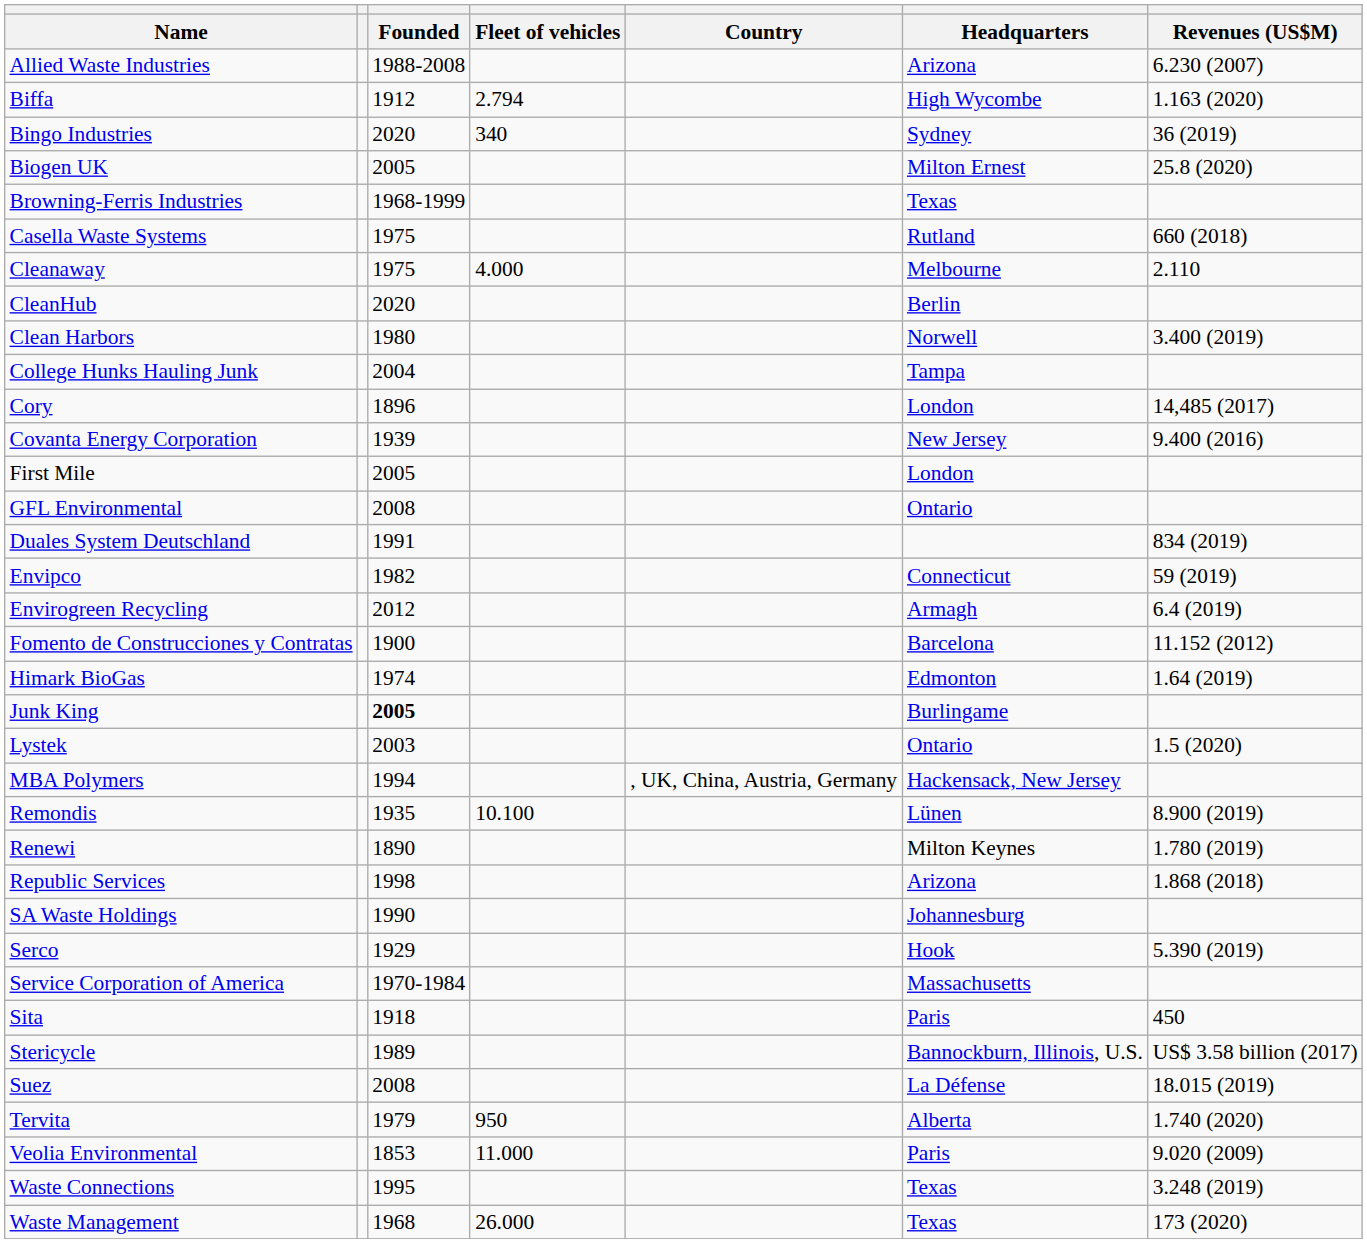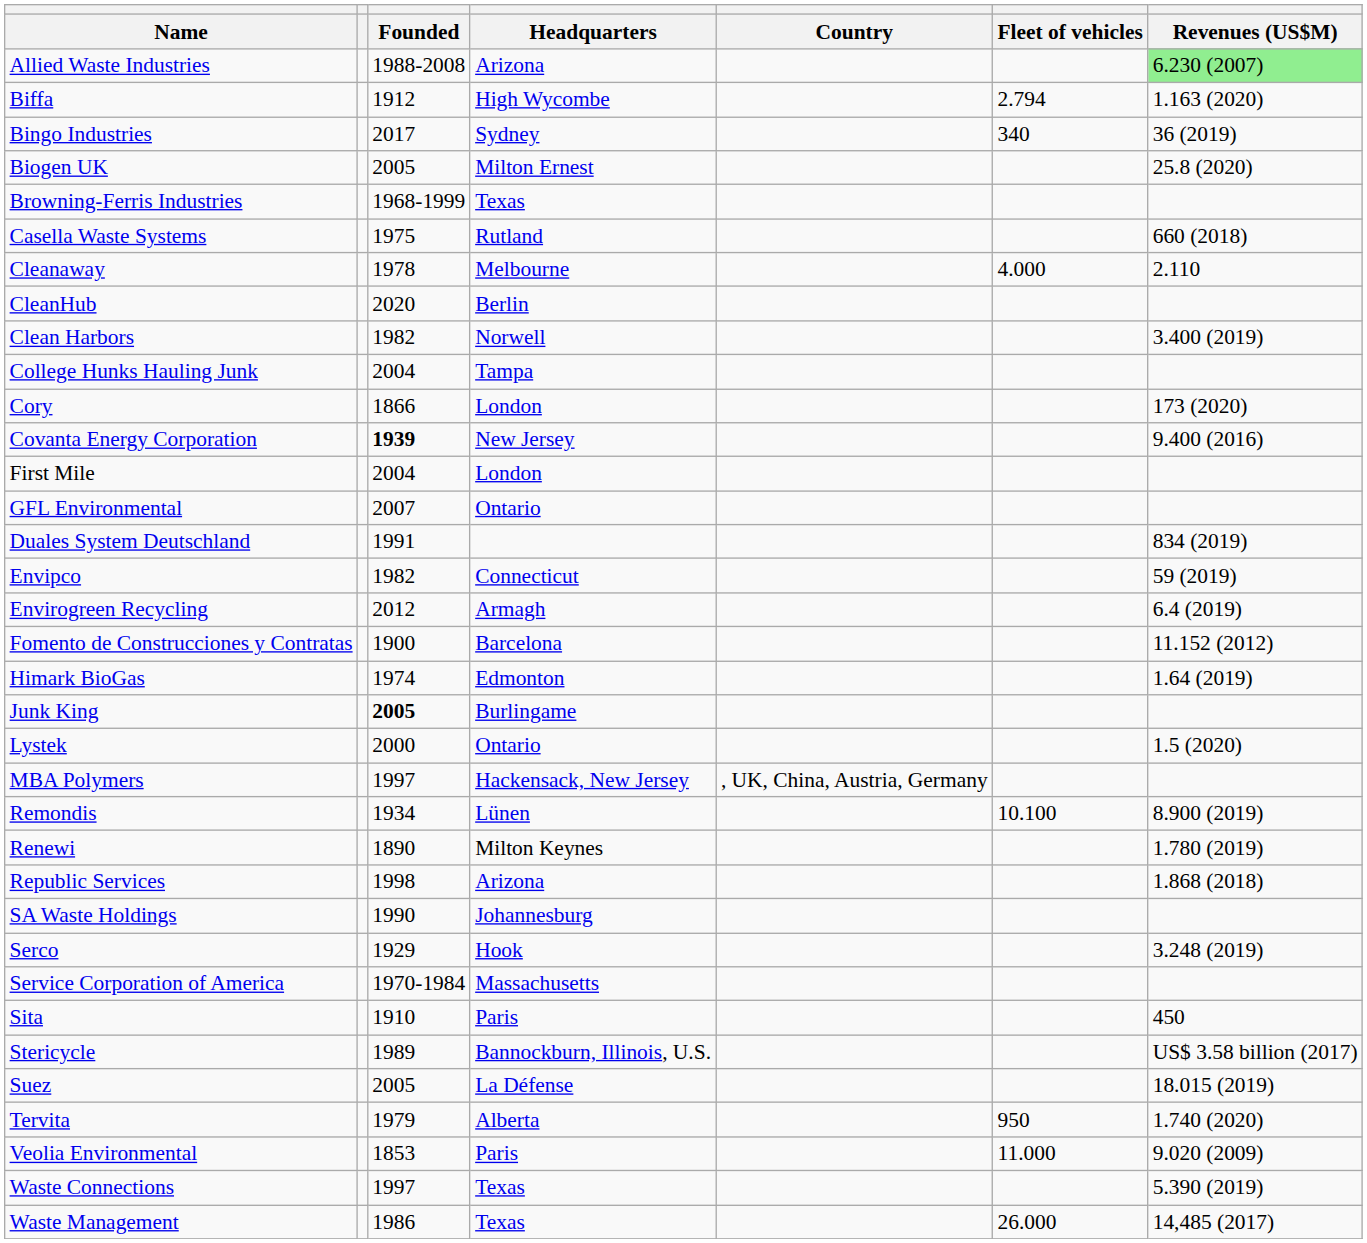columns swapped: Headquarters <-> Fleet of vehicles
Allied Waste Industries | Revenues (US$M): no background -> lightgreen background
Bingo Industries | Founded: 2020 -> 2017
Cleanaway | Founded: 1975 -> 1978
Clean Harbors | Founded: 1980 -> 1982
Cory | Founded: 1896 -> 1866
Cory | Revenues (US$M): 14,485 (2017) -> 173 (2020)
Covanta Energy Corporation | Founded: normal -> bold
First Mile | Founded: 2005 -> 2004
GFL Environmental | Founded: 2008 -> 2007
Lystek | Founded: 2003 -> 2000
MBA Polymers | Founded: 1994 -> 1997
Remondis | Founded: 1935 -> 1934
Serco | Revenues (US$M): 5.390 (2019) -> 3.248 (2019)
Sita | Founded: 1918 -> 1910
Suez | Founded: 2008 -> 2005
Waste Connections | Founded: 1995 -> 1997
Waste Connections | Revenues (US$M): 3.248 (2019) -> 5.390 (2019)
Waste Management | Founded: 1968 -> 1986
Waste Management | Revenues (US$M): 173 (2020) -> 14,485 (2017)
